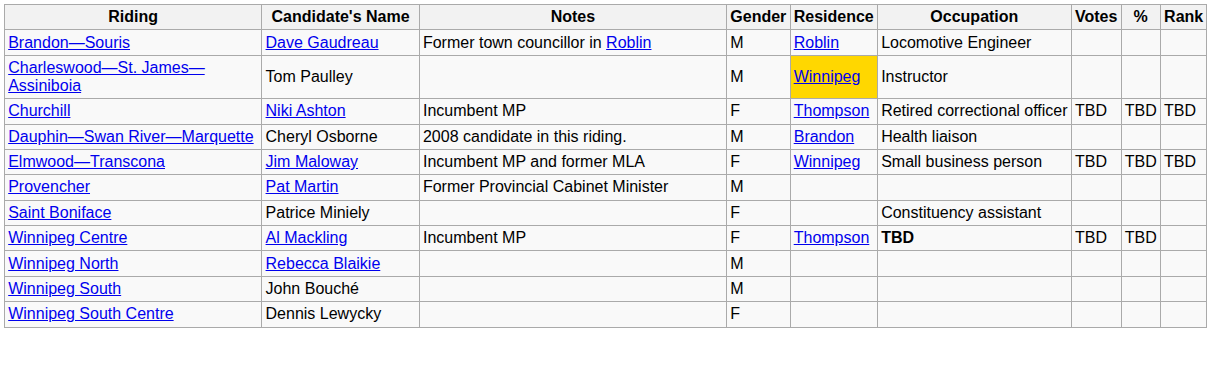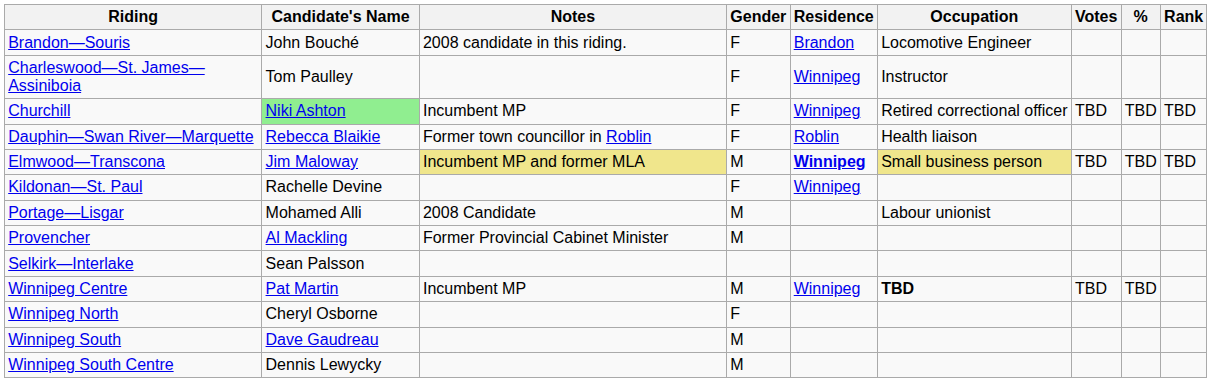Brandon—Souris | Candidate's Name: Dave Gaudreau -> John Bouché
Brandon—Souris | Notes: Former town councillor in Roblin -> 2008 candidate in this riding.
Brandon—Souris | Gender: M -> F
Brandon—Souris | Residence: Roblin -> Brandon
Charleswood—St. James—Assiniboia | Gender: M -> F
Charleswood—St. James—Assiniboia | Residence: gold background -> no background
Churchill | Candidate's Name: no background -> lightgreen background
Churchill | Residence: Thompson -> Winnipeg
Dauphin—Swan River—Marquette | Candidate's Name: Cheryl Osborne -> Rebecca Blaikie
Dauphin—Swan River—Marquette | Notes: 2008 candidate in this riding. -> Former town councillor in Roblin
Dauphin—Swan River—Marquette | Gender: M -> F
Dauphin—Swan River—Marquette | Residence: Brandon -> Roblin
Elmwood—Transcona | Notes: no background -> khaki background
Elmwood—Transcona | Gender: F -> M
Elmwood—Transcona | Residence: normal -> bold
Elmwood—Transcona | Occupation: no background -> khaki background
+ row: Kildonan—St. Paul | Rachelle Devine | F | Winnipeg
+ row: Portage—Lisgar | Mohamed Alli | 2008 Candidate | M | Labour unionist
Provencher | Candidate's Name: Pat Martin -> Al Mackling
- row: Saint Boniface | Patrice Miniely | F | Constituency assistant
+ row: Selkirk—Interlake | Sean Palsson
Winnipeg Centre | Candidate's Name: Al Mackling -> Pat Martin
Winnipeg Centre | Gender: F -> M
Winnipeg Centre | Residence: Thompson -> Winnipeg
Winnipeg North | Candidate's Name: Rebecca Blaikie -> Cheryl Osborne
Winnipeg North | Gender: M -> F
Winnipeg South | Candidate's Name: John Bouché -> Dave Gaudreau
Winnipeg South Centre | Gender: F -> M
